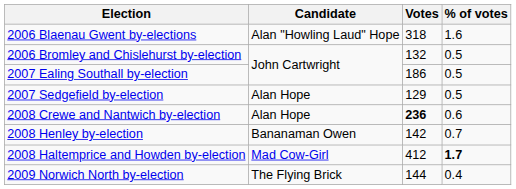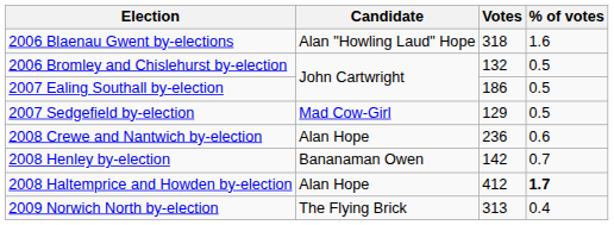2007 Sedgefield by-election | Candidate: Alan Hope -> Mad Cow-Girl
2008 Crewe and Nantwich by-election | Votes: bold -> normal
2008 Haltemprice and Howden by-election | Candidate: Mad Cow-Girl -> Alan Hope
2009 Norwich North by-election | Votes: 144 -> 313
